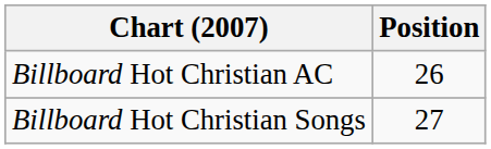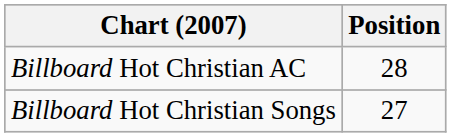Billboard Hot Christian AC | Position: 26 -> 28
